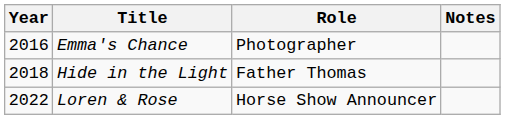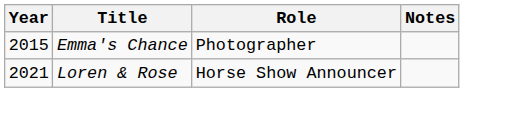Emma's Chance | Year: 2016 -> 2015
- row: 2018 | Hide in the Light | Father Thomas
Loren & Rose | Year: 2022 -> 2021
